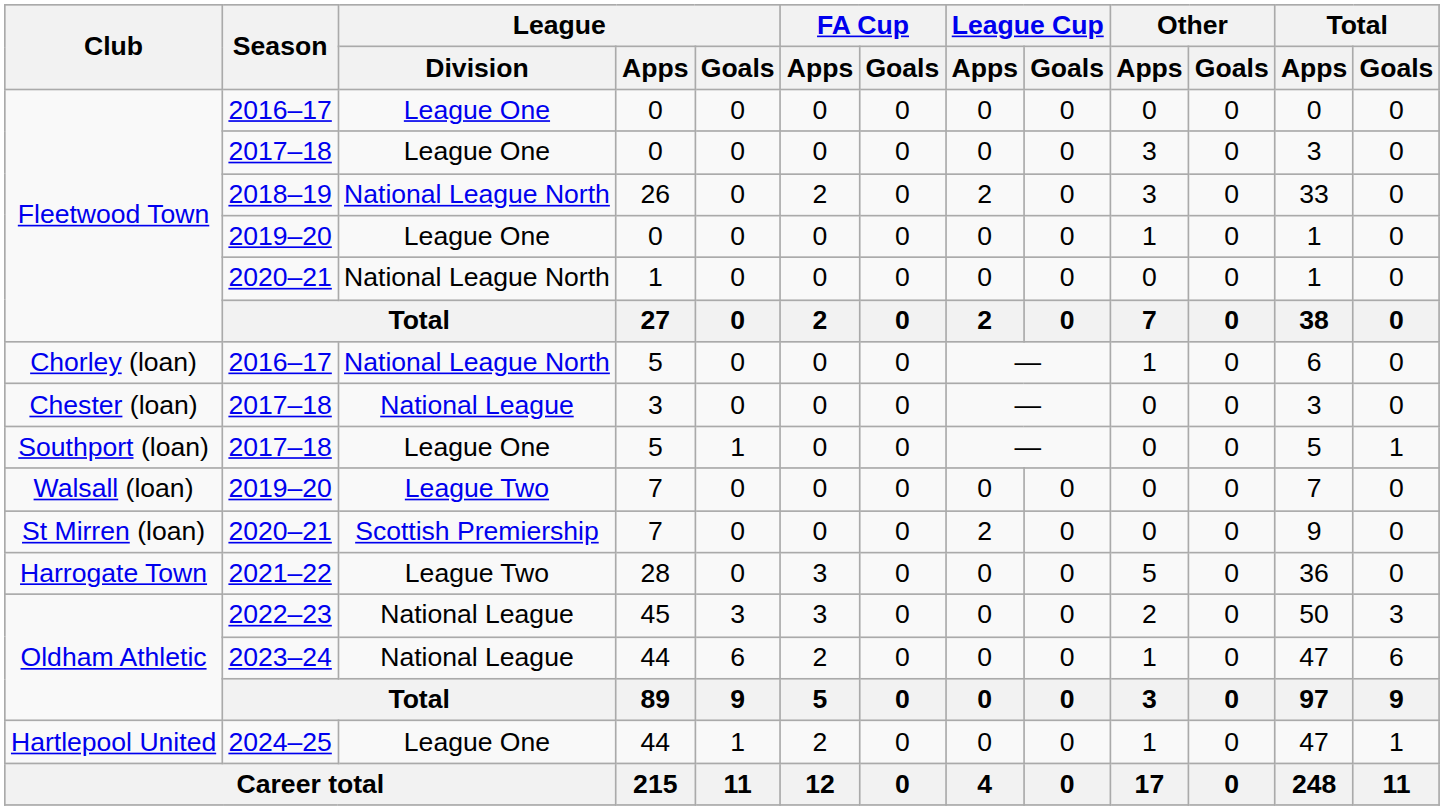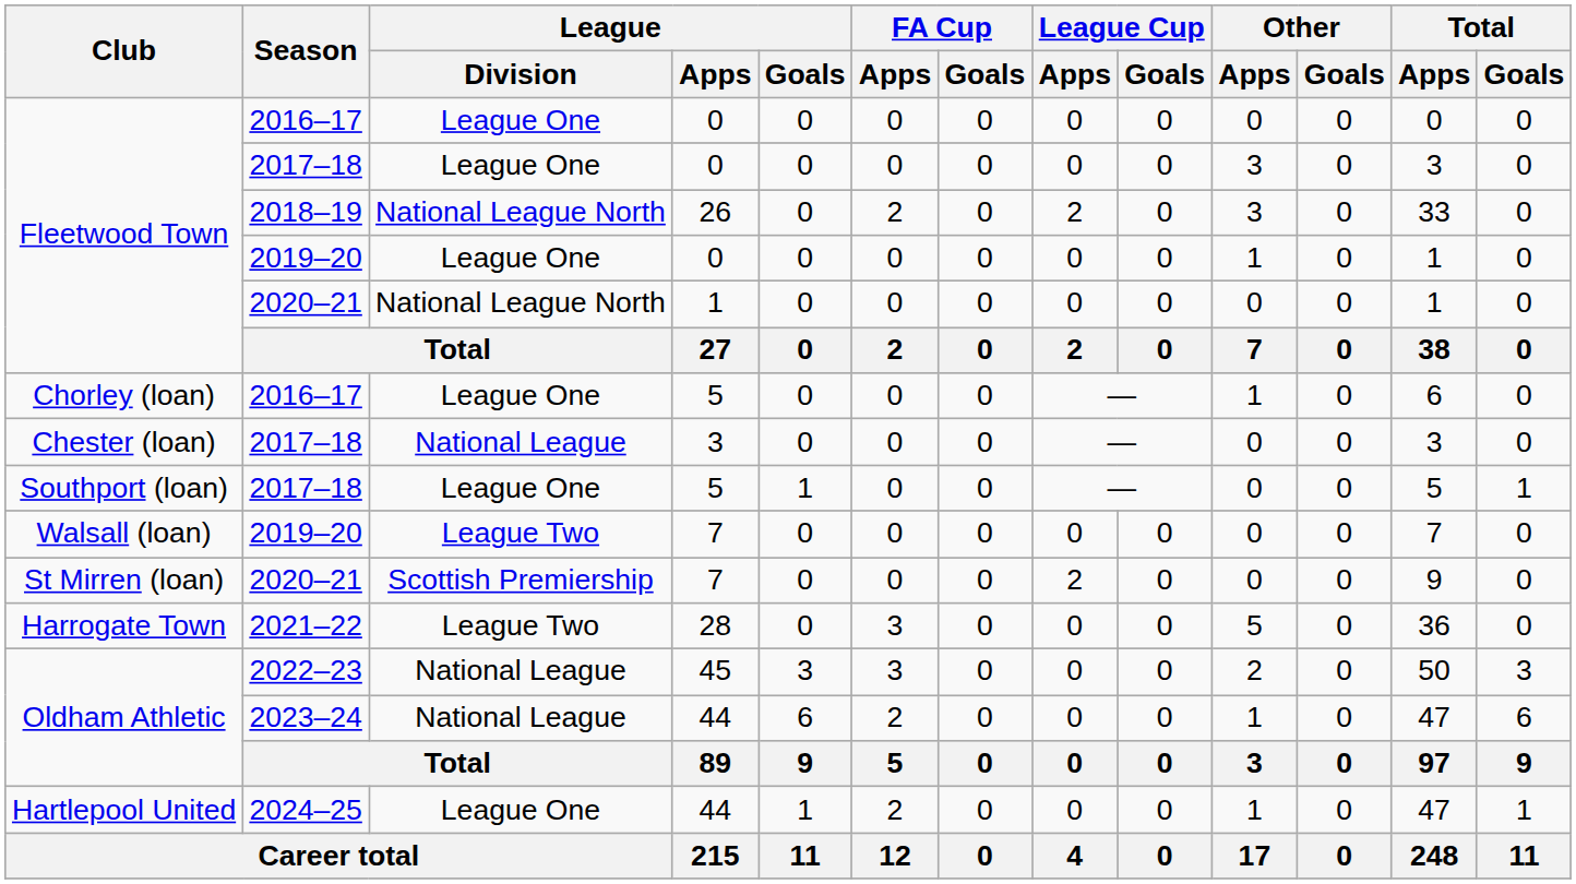Chorley (loan) | League / Division: National League North -> League One
